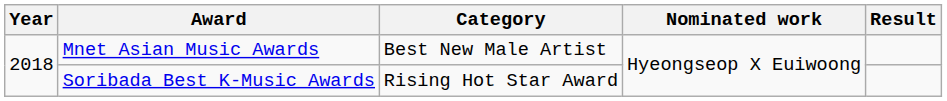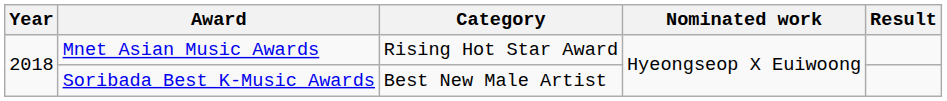Mnet Asian Music Awards | Category: Best New Male Artist -> Rising Hot Star Award
Soribada Best K-Music Awards | Category: Rising Hot Star Award -> Best New Male Artist
